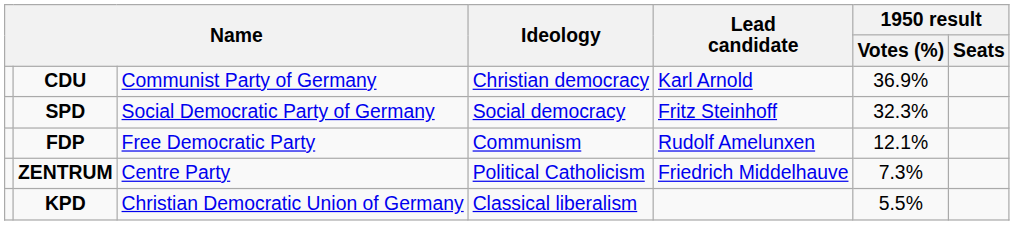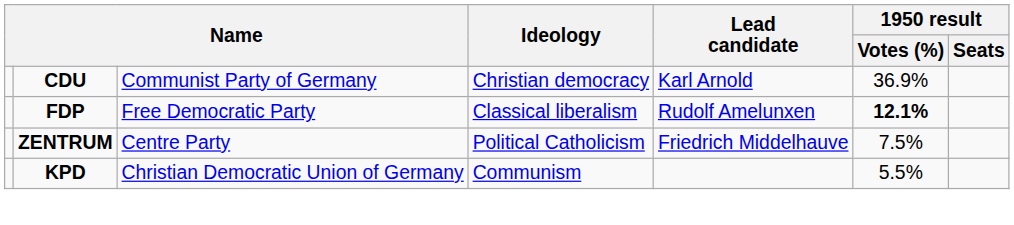- row: SPD | Social Democratic Party of Germany | Social democracy | Fritz Steinhoff | 32.3%
FDP | Ideology: Communism -> Classical liberalism
FDP | 1950 result / Votes (%): normal -> bold
ZENTRUM | 1950 result / Votes (%): 7.3% -> 7.5%
KPD | Ideology: Classical liberalism -> Communism
